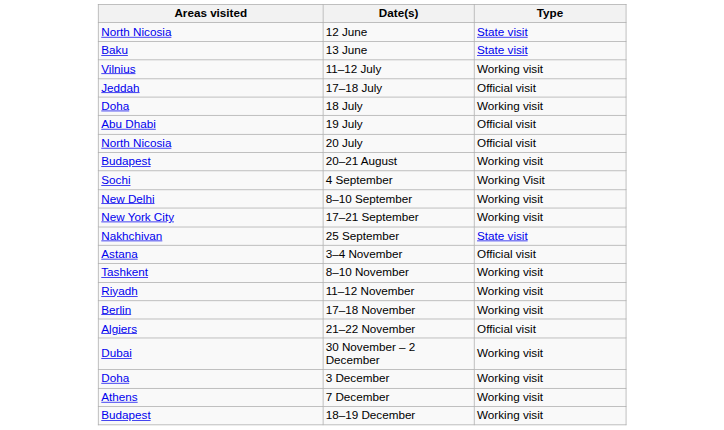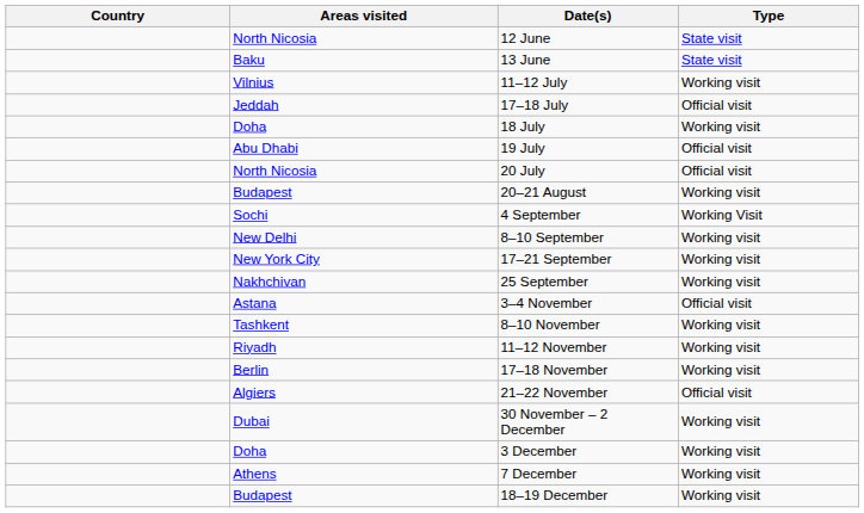+ column: Country
25 September | Type: State visit -> Working visit
